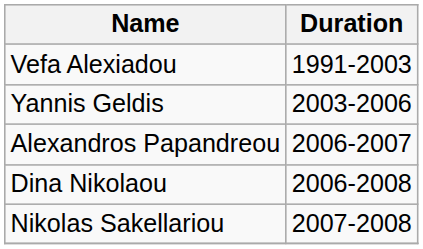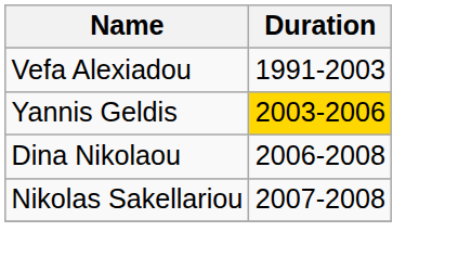Yannis Geldis | Duration: no background -> gold background
- row: Alexandros Papandreou | 2006-2007
